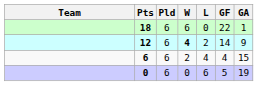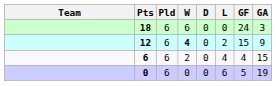+ column: D | 0 | 0 | 0 | 0
18 | GF: 22 -> 24
18 | GA: 1 -> 3
12 | GF: 14 -> 15
